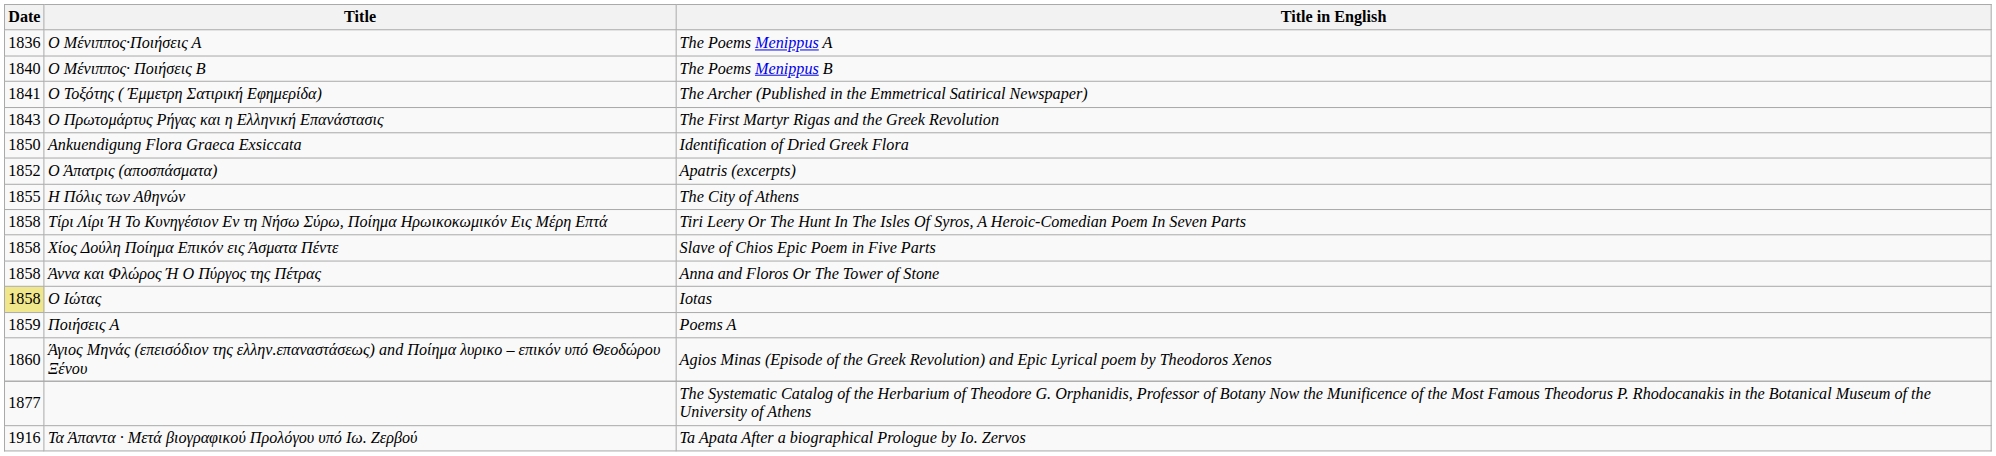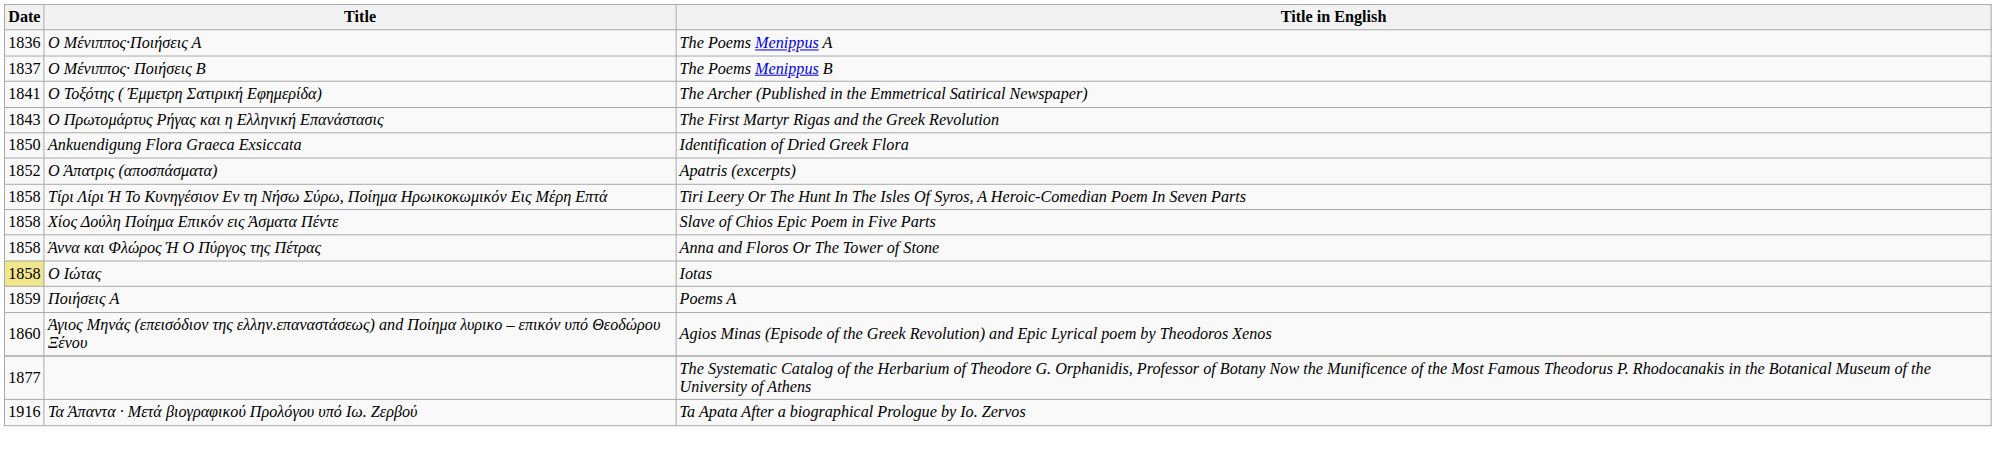Ο Μένιππος· Ποιήσεις Β | Date: 1840 -> 1837
- row: 1855 | Η Πόλις των Αθηνών | The City of Athens
